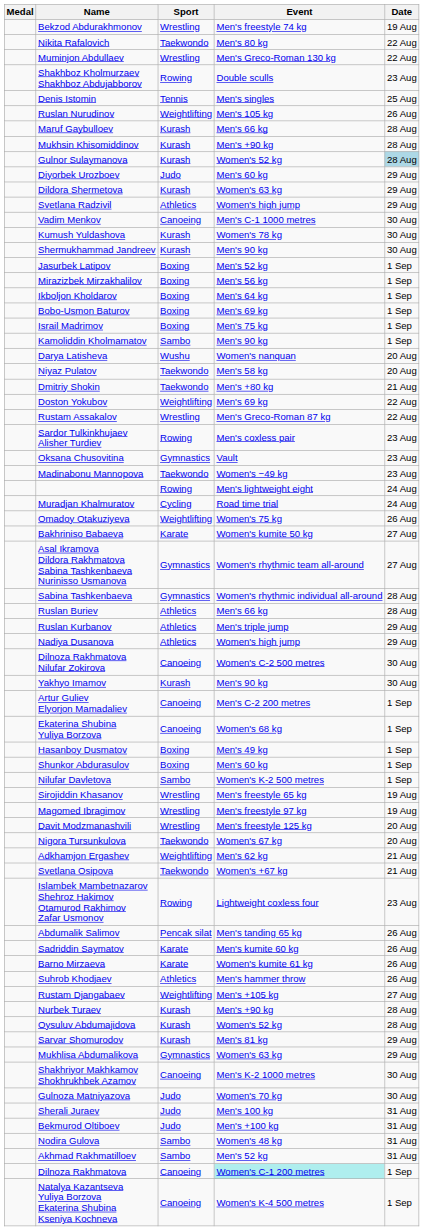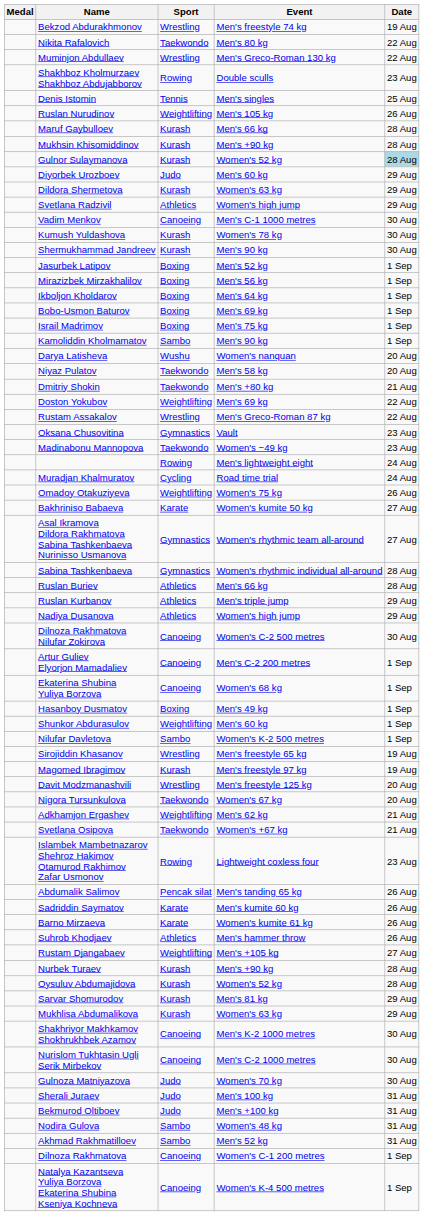- row: Sardor Tulkinkhujaev Alisher Turdiev | Rowing | Men's coxless pair | 23 Aug
- row: Yakhyo Imamov | Kurash | Men's 90 kg | 30 Aug
Shunkor Abdurasulov | Sport: Boxing -> Weightlifting
Magomed Ibragimov | Sport: Wrestling -> Kurash
Mukhlisa Abdumalikova | Sport: Gymnastics -> Kurash
+ row: Nurislom Tukhtasin Ugli Serik Mirbekov | Canoeing | Men's C-2 1000 metres | 30 Aug
Dilnoza Rakhmatova | Event: paleturquoise background -> no background
